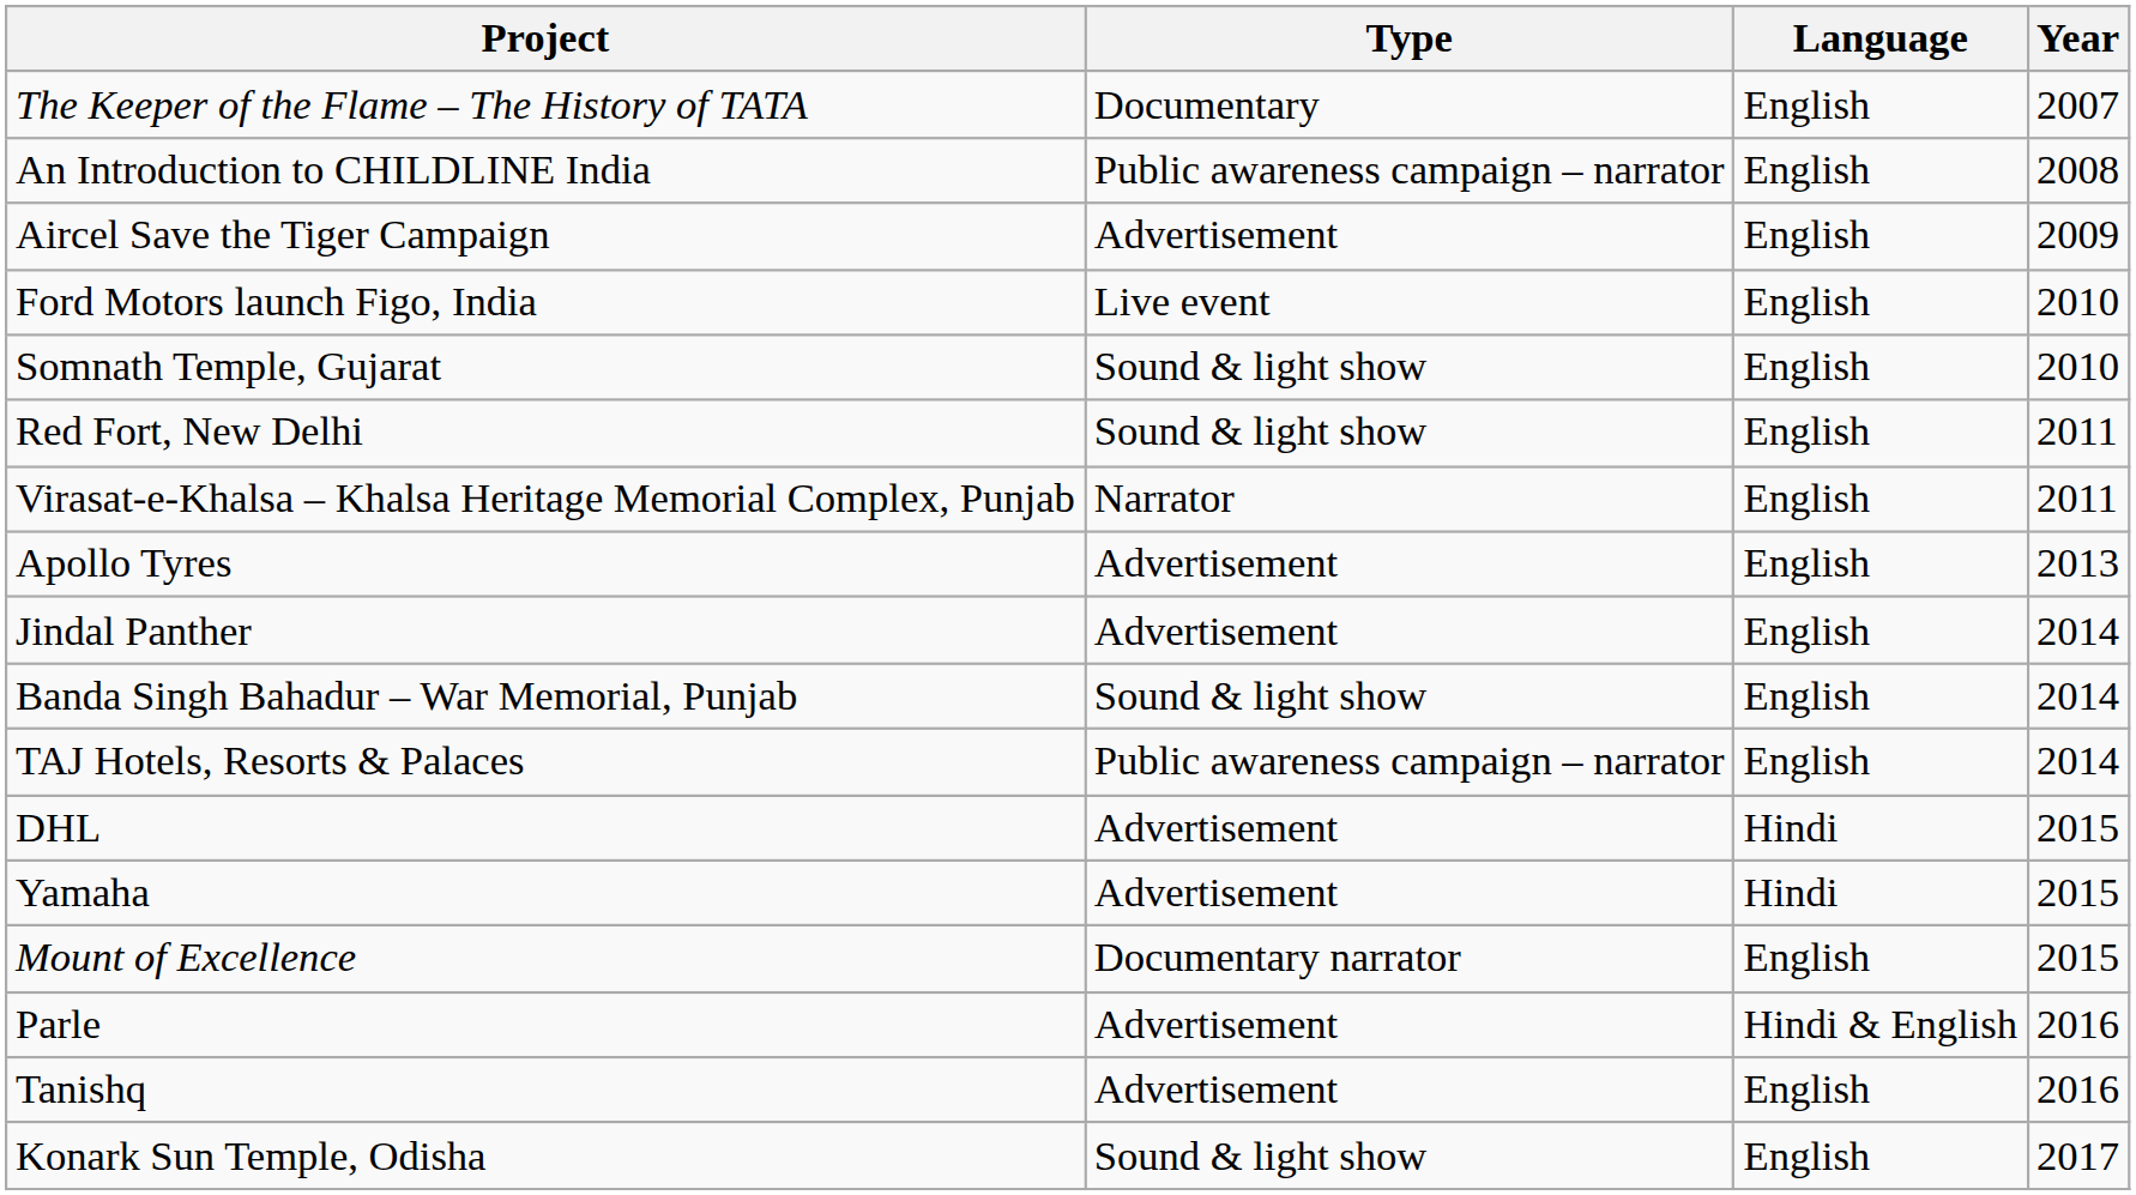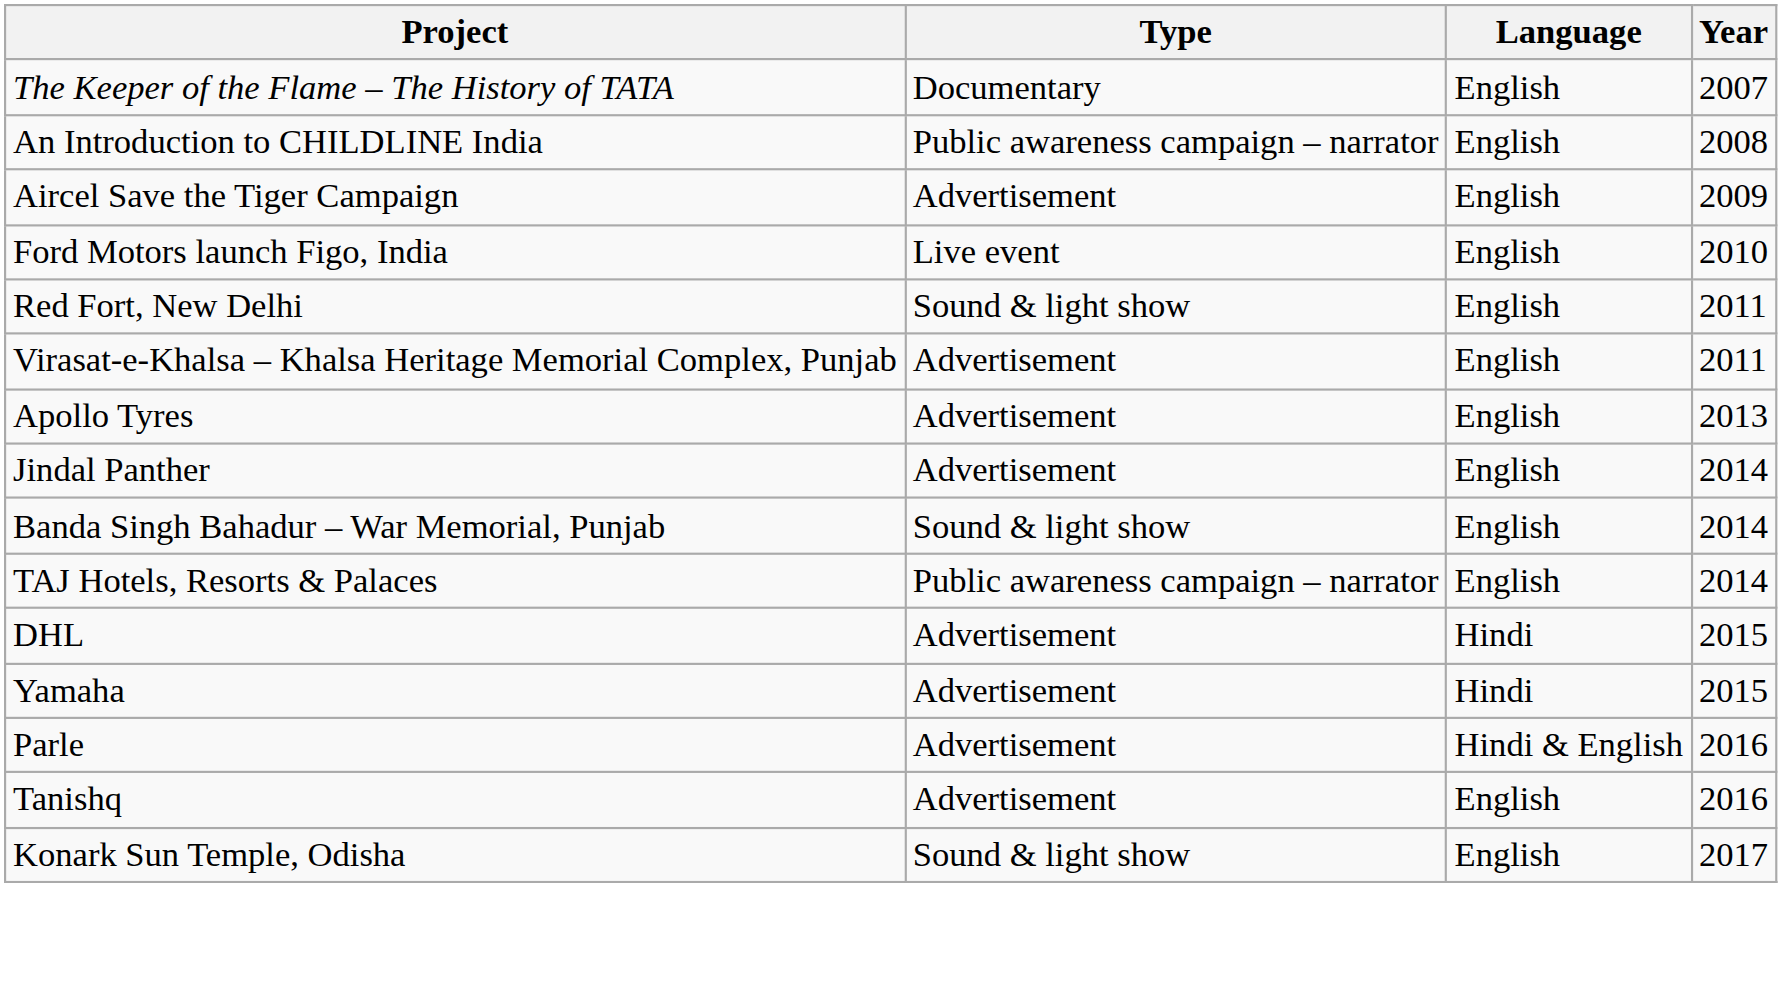- row: Somnath Temple, Gujarat | Sound & light show | English | 2010
Virasat-e-Khalsa – Khalsa Heritage Memorial Complex, Punjab | Type: Narrator -> Advertisement
- row: Mount of Excellence | Documentary narrator | English | 2015
